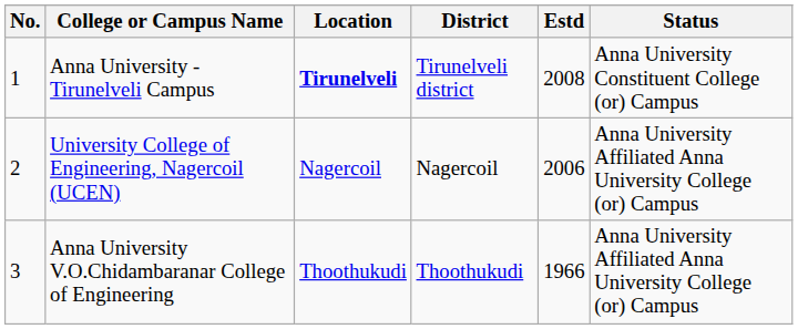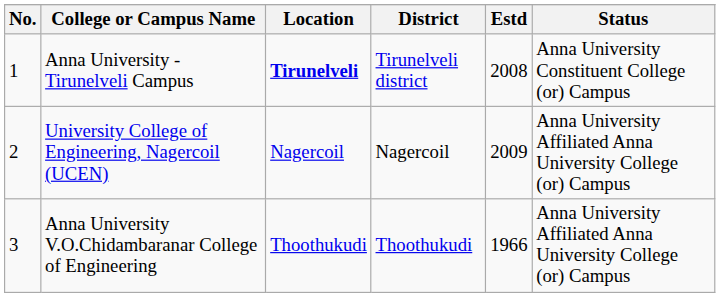University College of Engineering, Nagercoil (UCEN) | Estd: 2006 -> 2009
